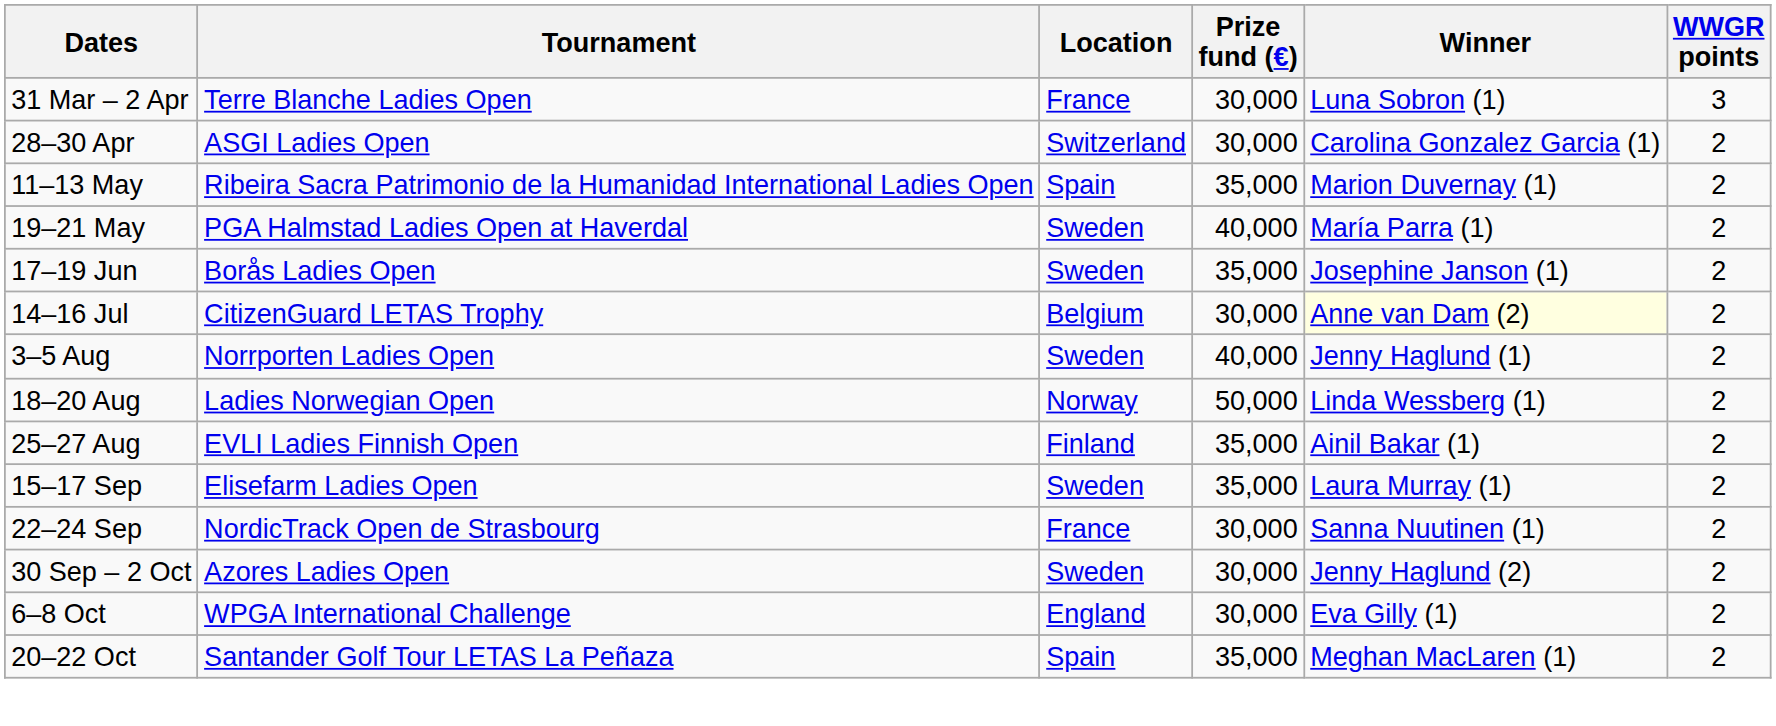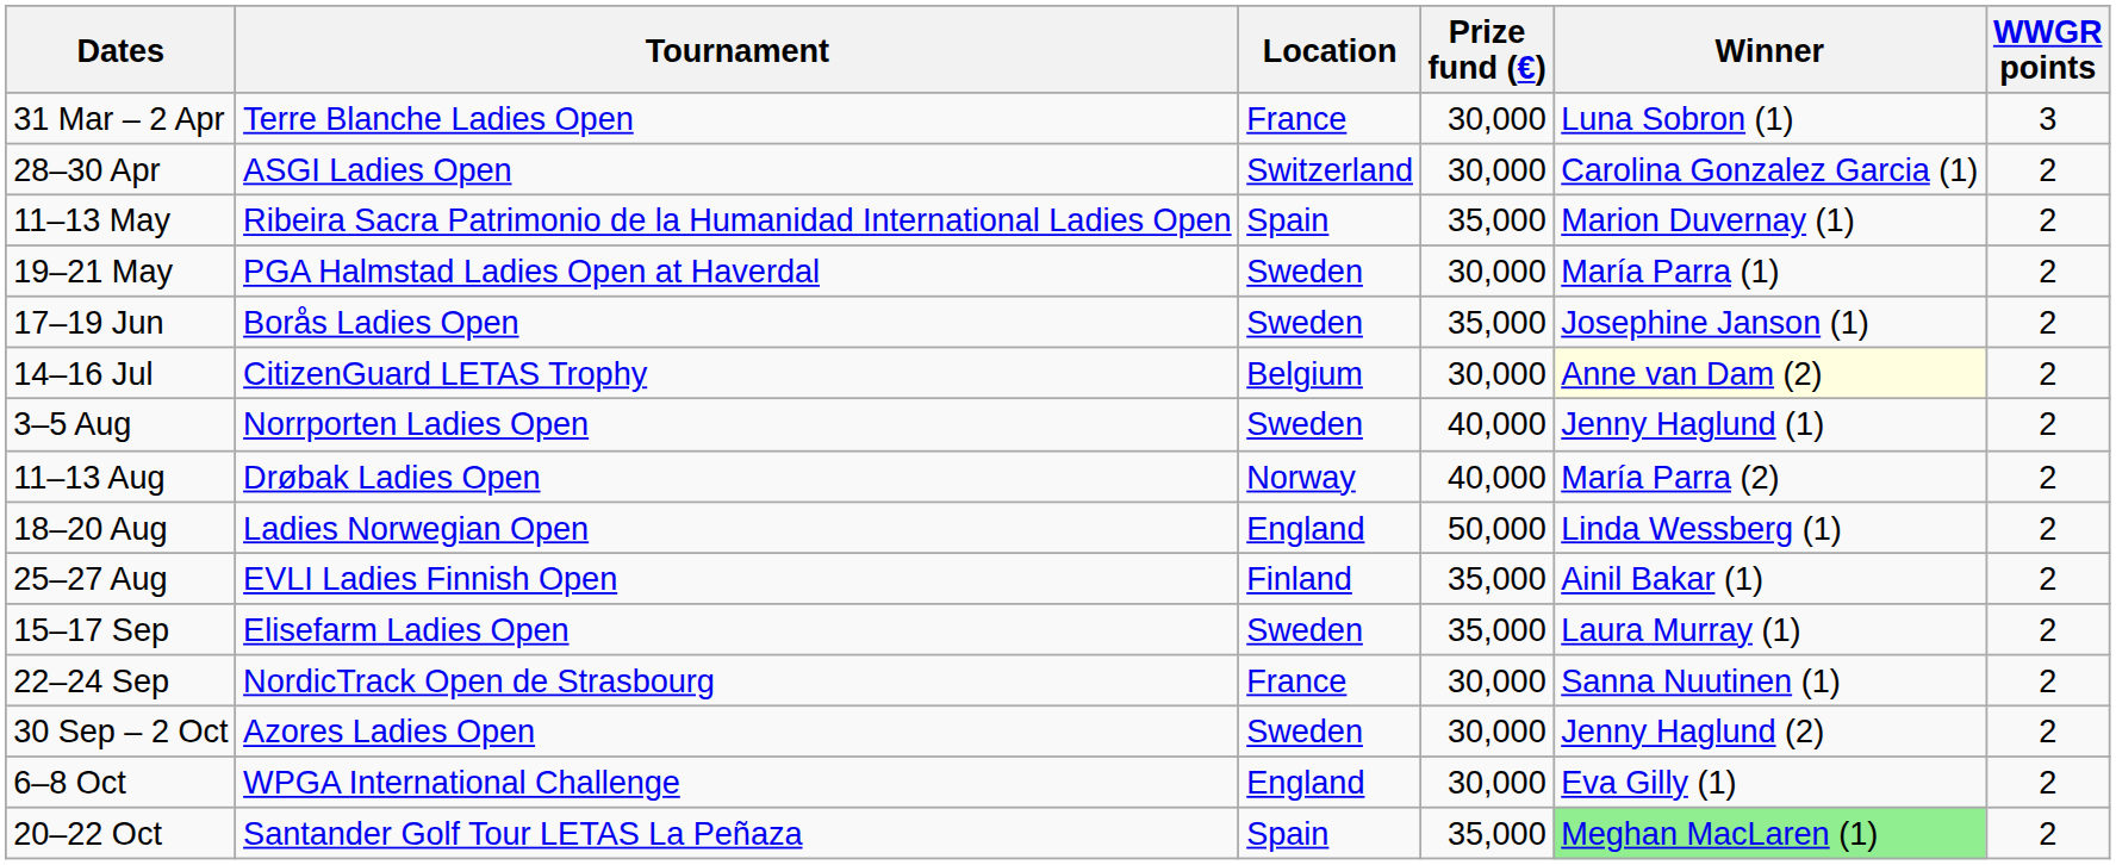19–21 May | Prize fund (€): 40,000 -> 30,000
+ row: 11–13 Aug | Drøbak Ladies Open | Norway | 40,000 | María Parra (2) | 2
18–20 Aug | Location: Norway -> England
20–22 Oct | Winner: no background -> lightgreen background
